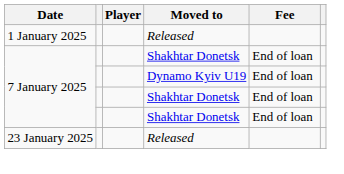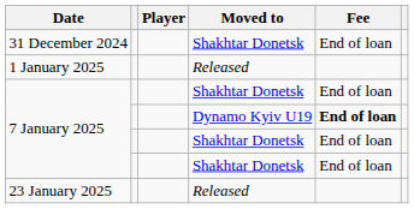+ row: 31 December 2024 | Shakhtar Donetsk | End of loan
7 January 2025 / Dynamo Kyiv U19 | Fee: normal -> bold
